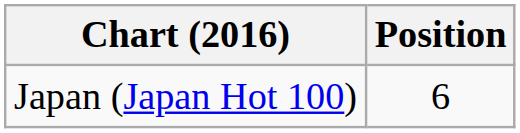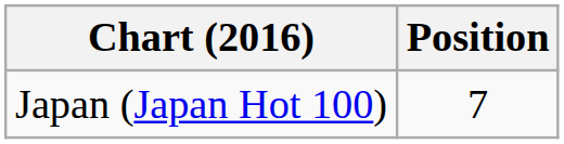Japan (Japan Hot 100) | Position: 6 -> 7
